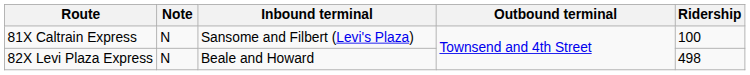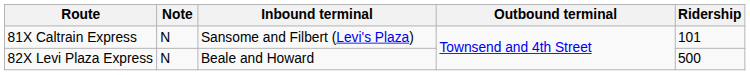81X Caltrain Express | Ridership: 100 -> 101
82X Levi Plaza Express | Ridership: 498 -> 500
